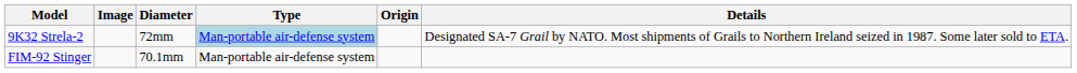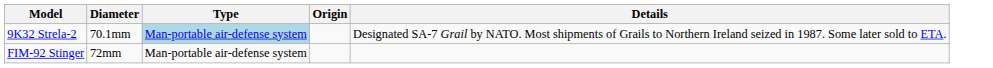- column: Image
9K32 Strela-2 | Diameter: 72mm -> 70.1mm
FIM-92 Stinger | Diameter: 70.1mm -> 72mm
